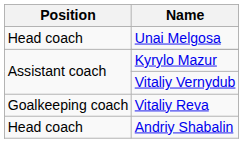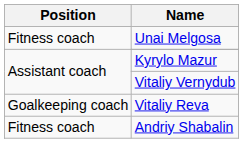Unai Melgosa | Position: Head coach -> Fitness coach
Andriy Shabalin | Position: Head coach -> Fitness coach
